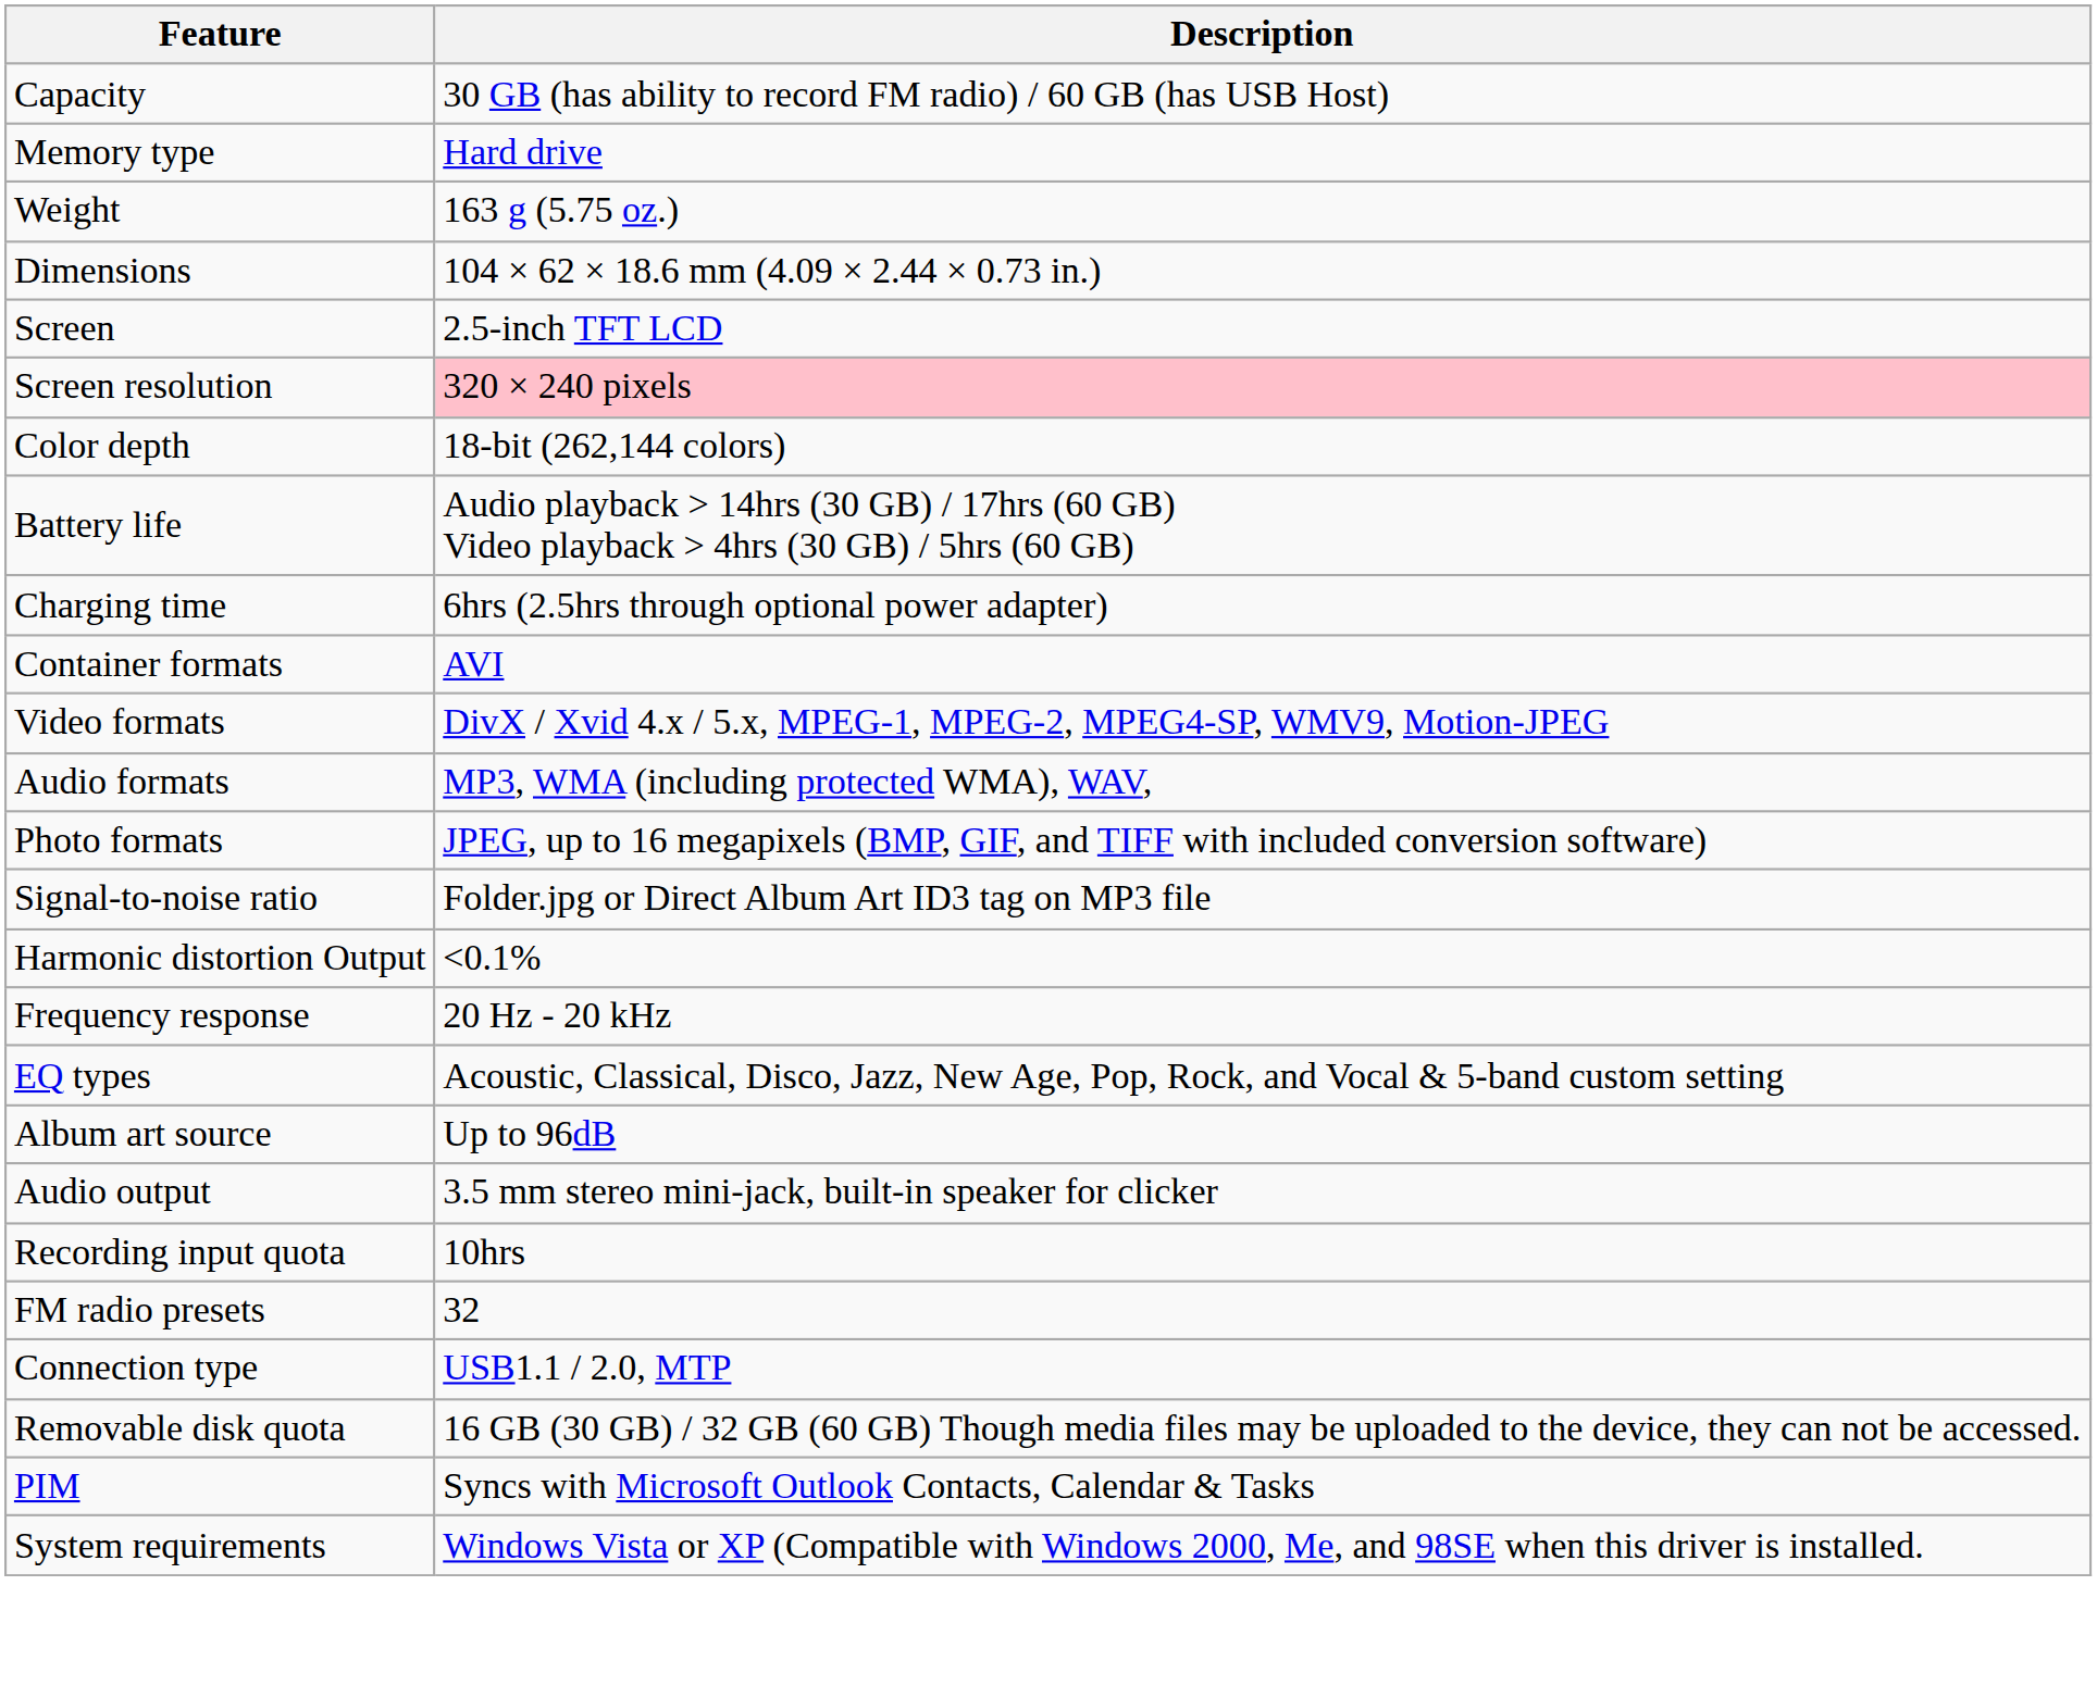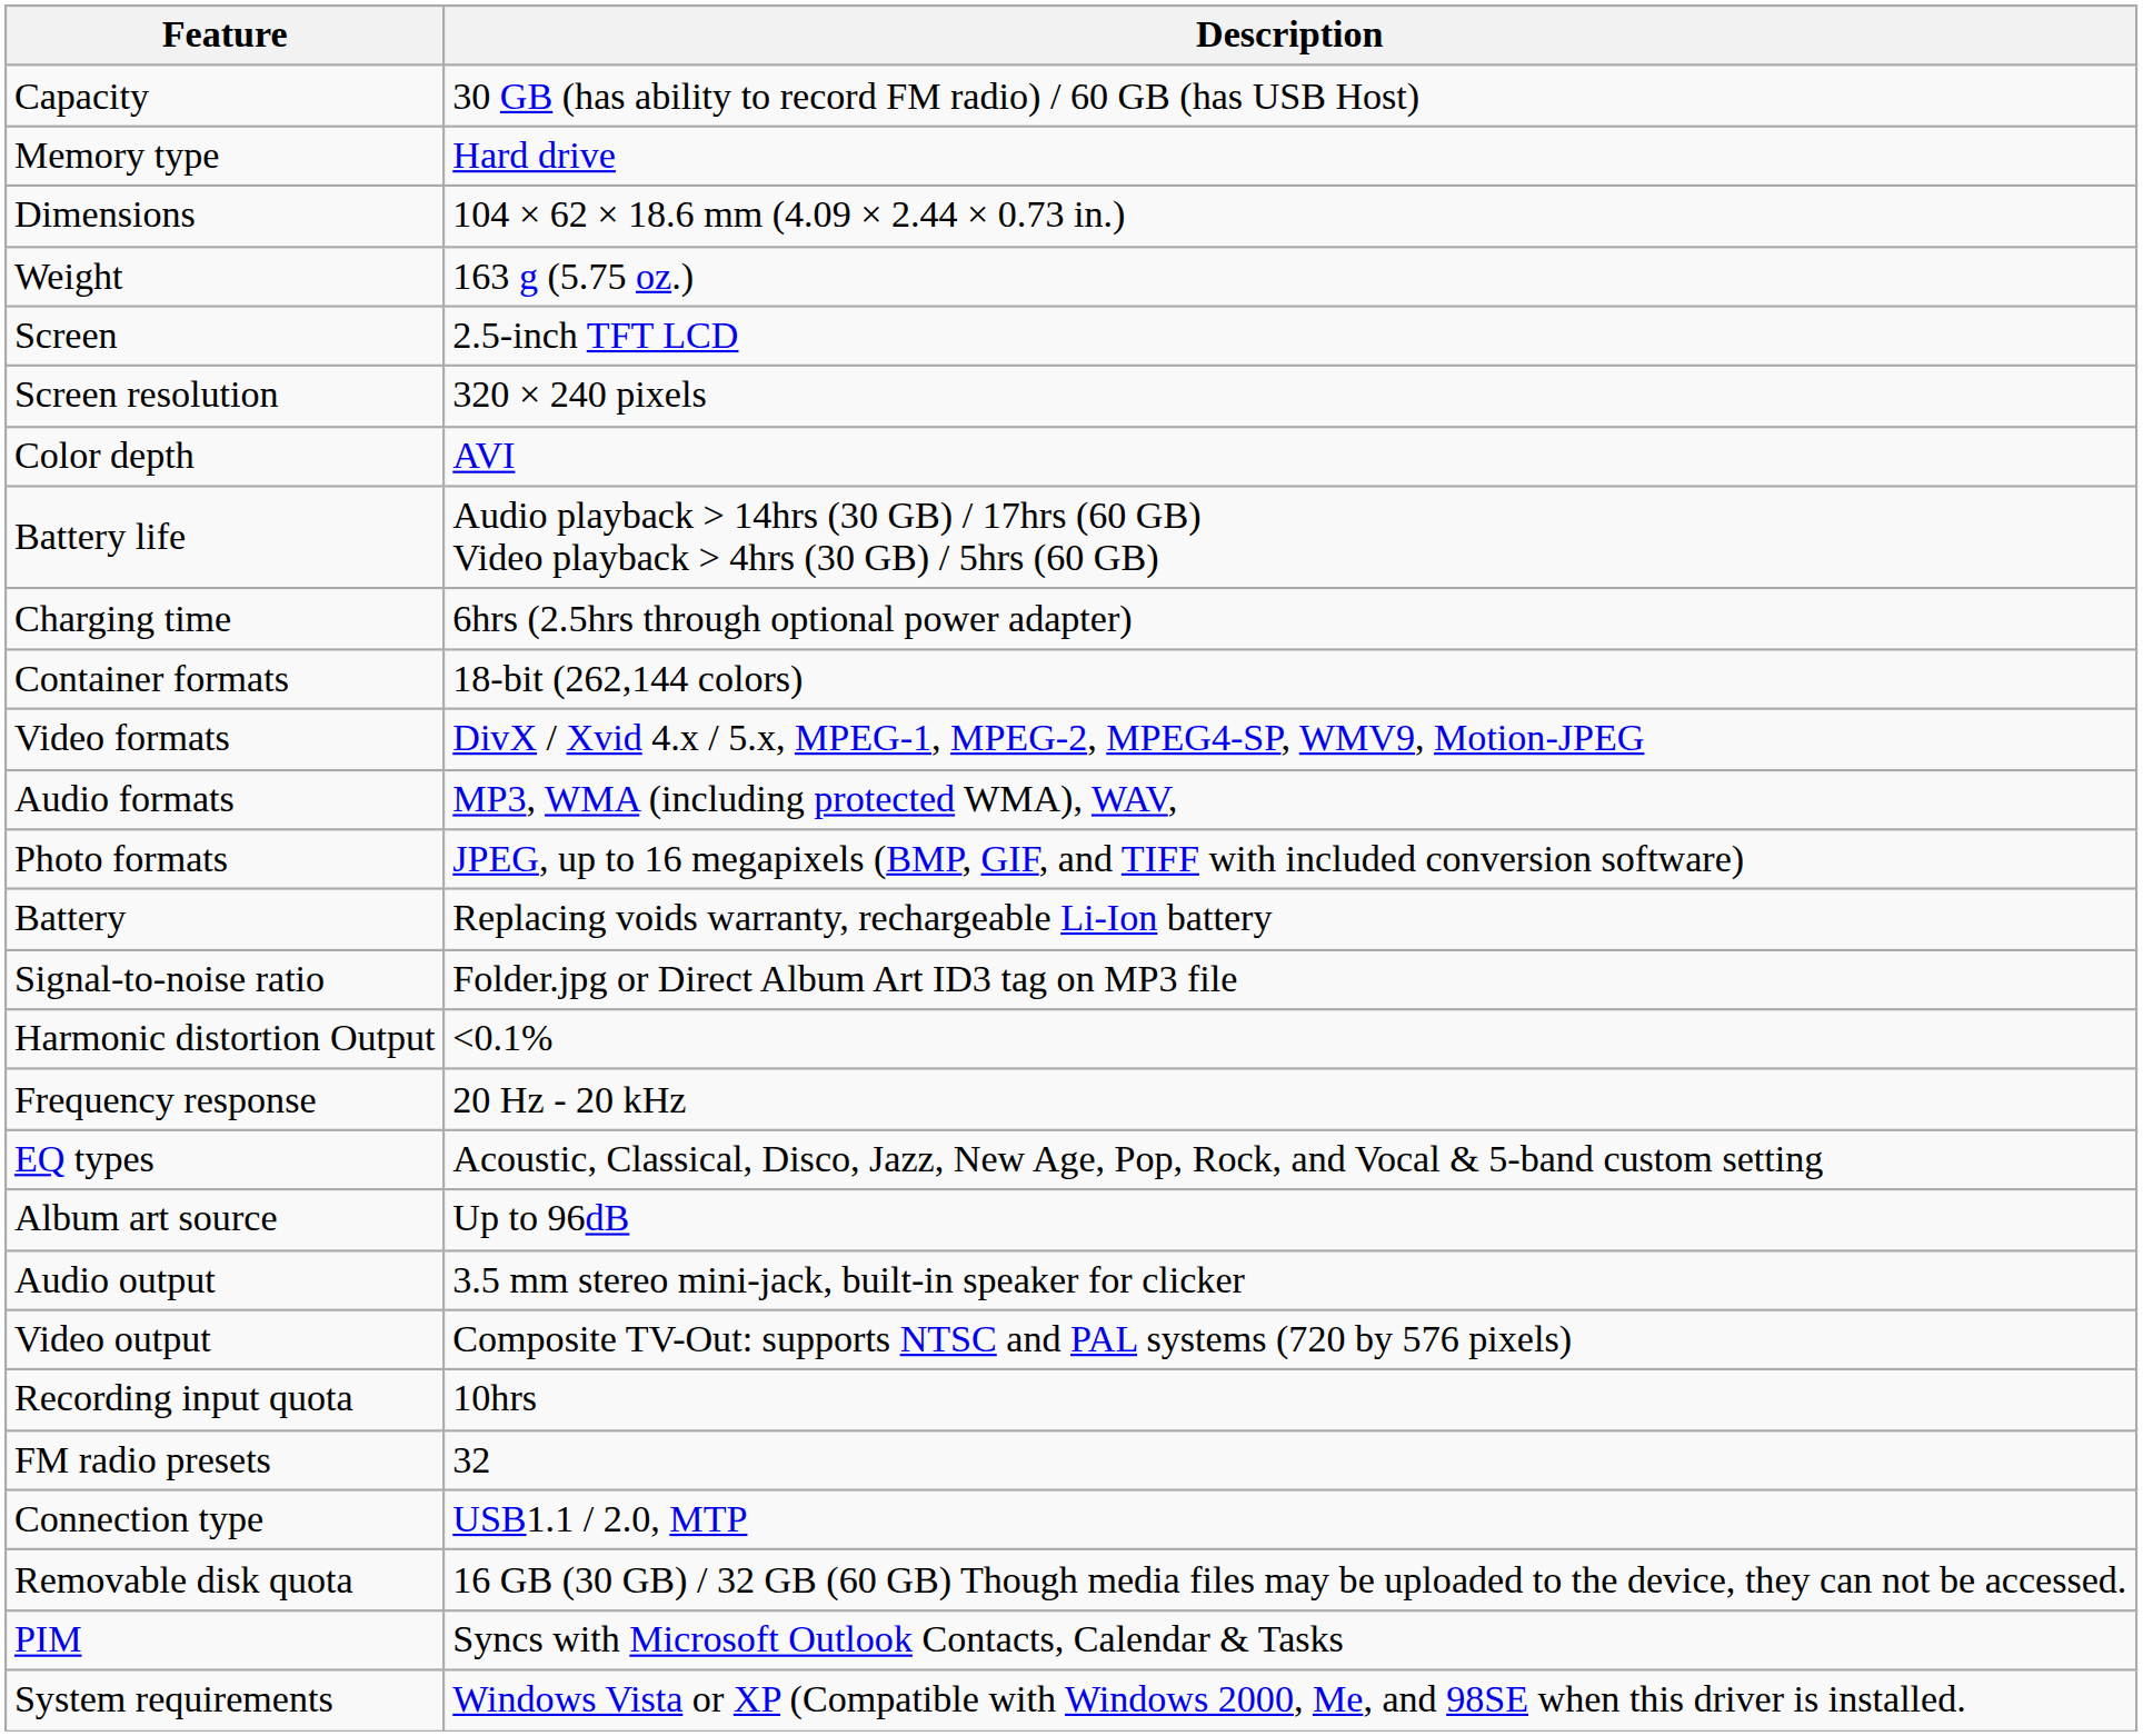rows swapped: Dimensions <-> Weight
Screen resolution | Description: pink background -> no background
Color depth | Description: 18-bit (262,144 colors) -> AVI
Container formats | Description: AVI -> 18-bit (262,144 colors)
+ row: Battery | Replacing voids warranty, rechargeable Li-Ion battery
+ row: Video output | Composite TV-Out: supports NTSC and PAL systems (720 by 576 pixels)
